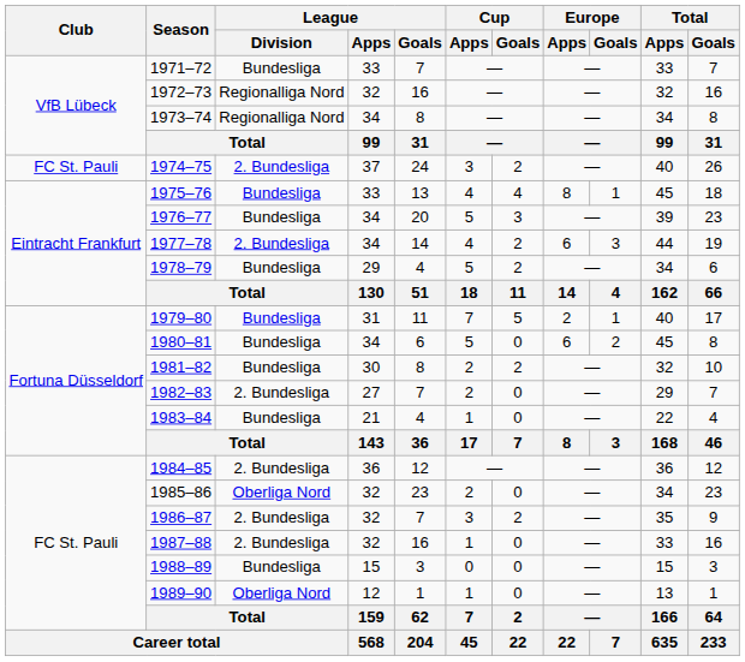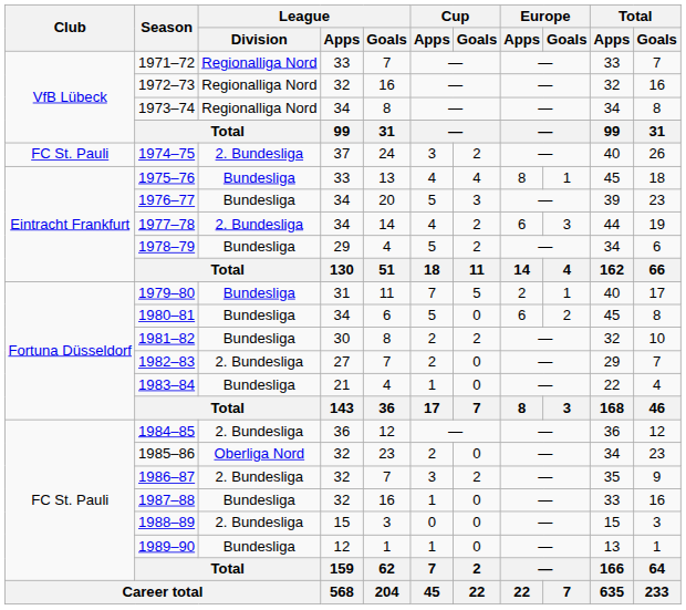1971–72 | League / Division: Bundesliga -> Regionalliga Nord
1987–88 | League / Division: 2. Bundesliga -> Bundesliga
1988–89 | League / Division: Bundesliga -> 2. Bundesliga
1989–90 | League / Division: Oberliga Nord -> Bundesliga
